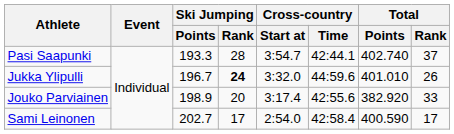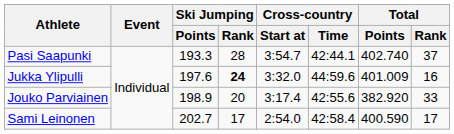Jukka Ylipulli | Ski Jumping / Points: 196.7 -> 197.6
Jukka Ylipulli | Total / Points: 401.010 -> 401.009
Jukka Ylipulli | Total / Rank: 26 -> 16
